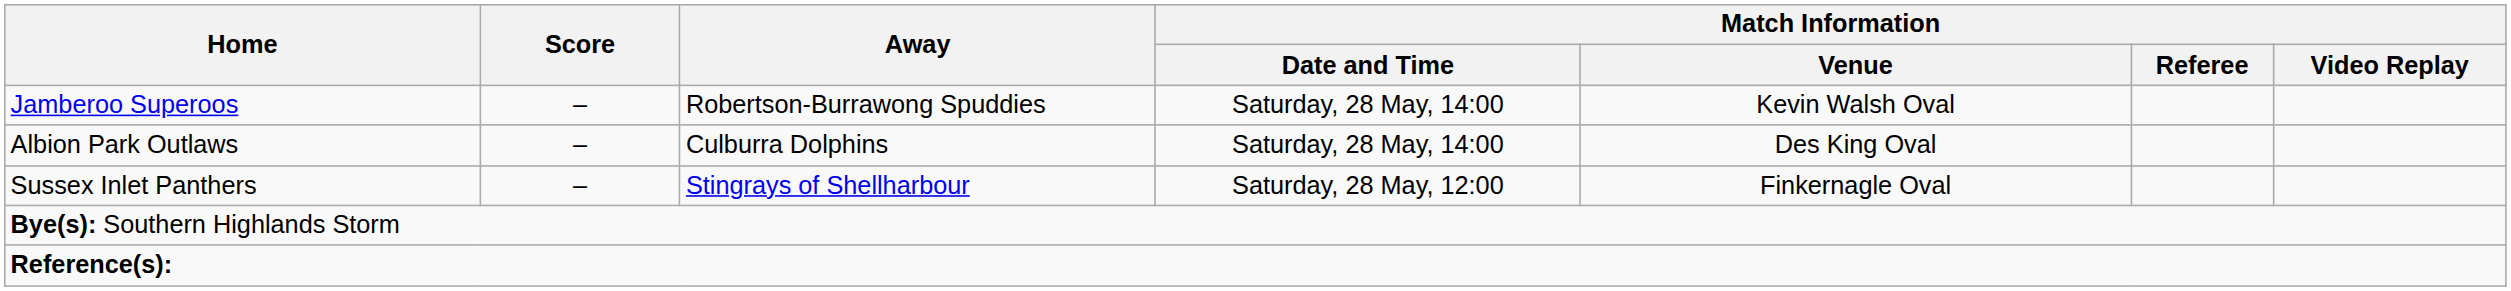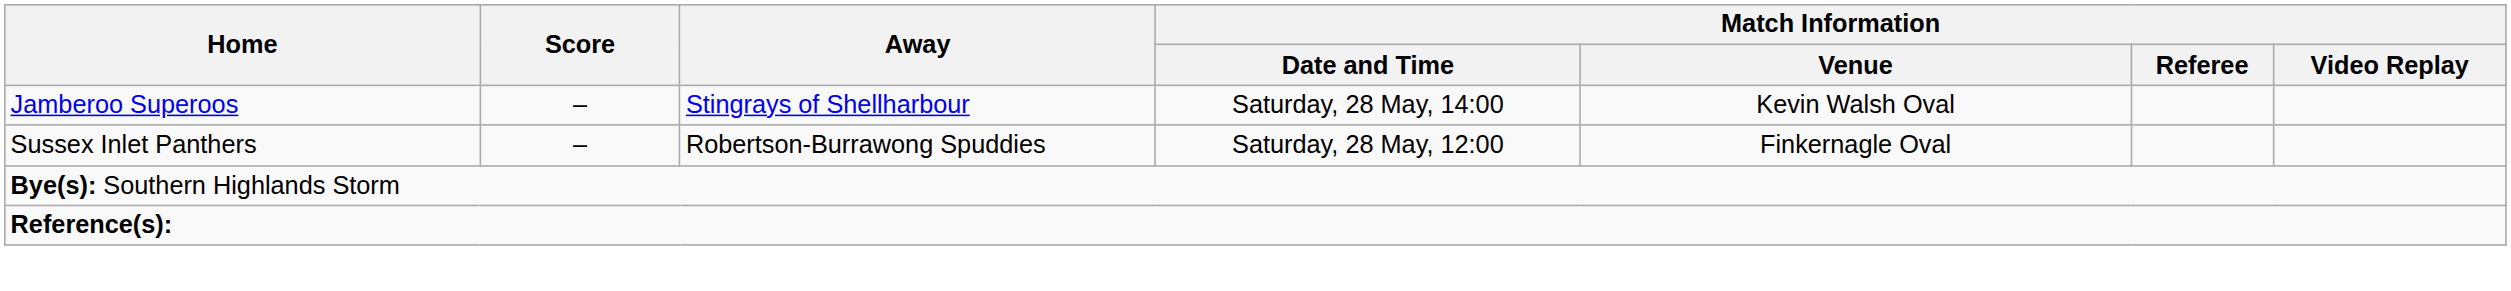Jamberoo Superoos | Away: Robertson-Burrawong Spuddies -> Stingrays of Shellharbour
- row: Albion Park Outlaws | – | Culburra Dolphins | Saturday, 28 May, 14:00 | Des King Oval
Sussex Inlet Panthers | Away: Stingrays of Shellharbour -> Robertson-Burrawong Spuddies
